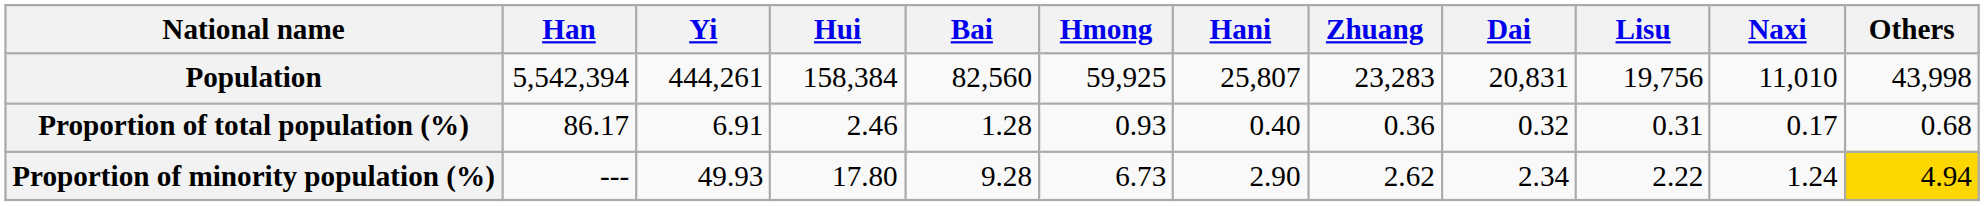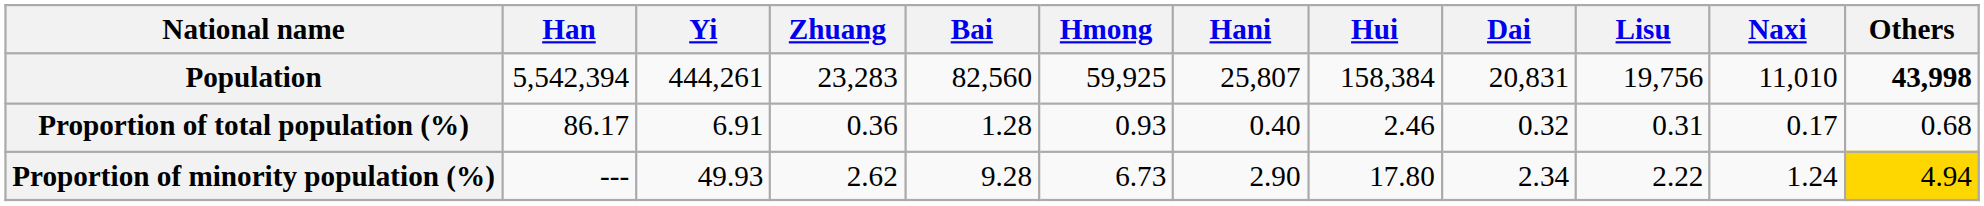columns swapped: Hui <-> Zhuang
Population | Others: normal -> bold
